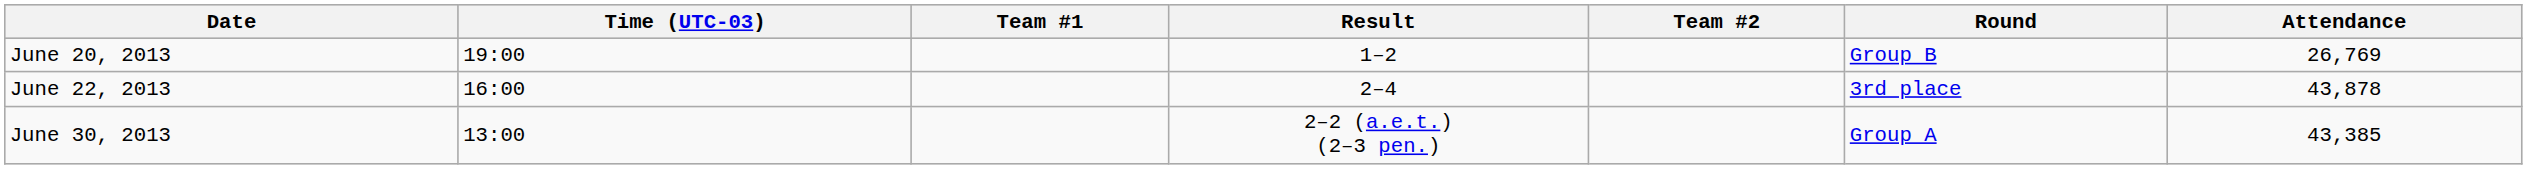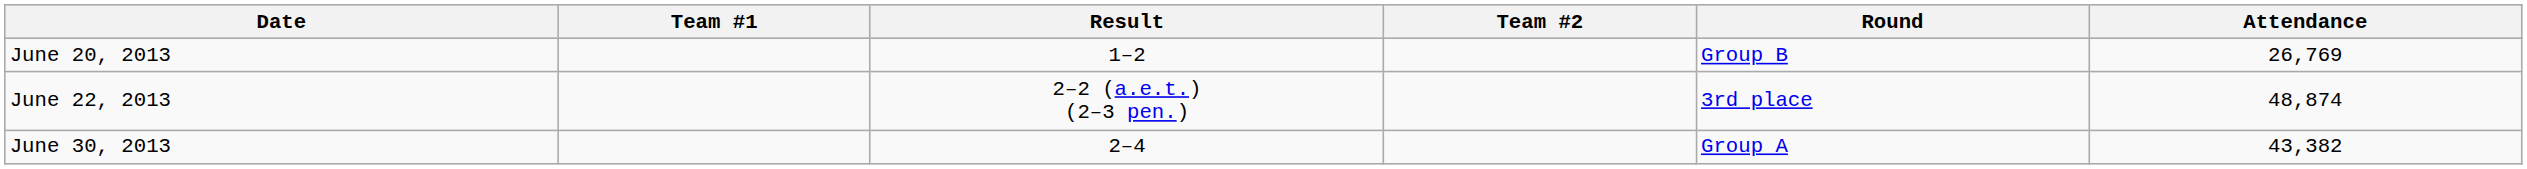- column: Time (UTC-03) | 19:00 | 16:00 | 13:00
June 22, 2013 | Result: 2–4 -> 2–2 (a.e.t.) (2–3 pen.)
June 22, 2013 | Attendance: 43,878 -> 48,874
June 30, 2013 | Result: 2–2 (a.e.t.) (2–3 pen.) -> 2–4
June 30, 2013 | Attendance: 43,385 -> 43,382
